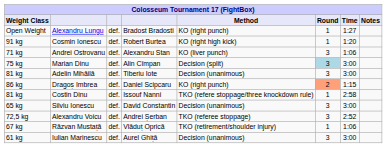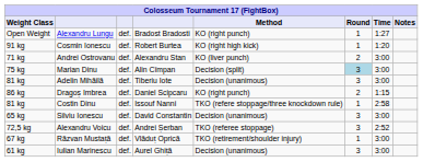Andrei Ostrovanu | Round: 3 -> 2
Andrei Ostrovanu | Time: 1:06 -> 3:00
Dragoș Imbrea | Round: lightsalmon background -> no background
Răzvan Mustață | Time: 1:06 -> 3:00
